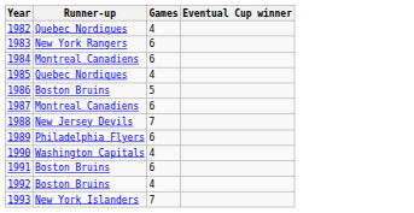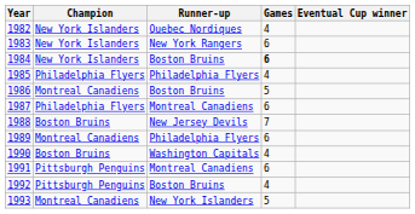+ column: Champion | New York Islanders | New York Islanders | New York Islanders | Philadelphia Flyers | Montreal Canadiens | Philadelphia Flyers | Boston Bruins | Montreal Canadiens | Boston Bruins | Pittsburgh Penguins | Pittsburgh Penguins | Montreal Canadiens
1984 | Runner-up: Montreal Canadiens -> Boston Bruins
1984 | Games: normal -> bold
1985 | Runner-up: Quebec Nordiques -> Philadelphia Flyers
1991 | Runner-up: Boston Bruins -> Montreal Canadiens
1993 | Games: 7 -> 5
